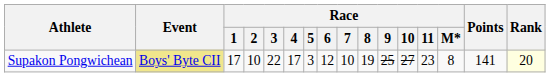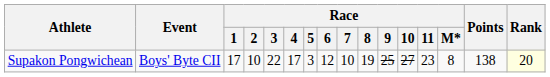Supakon Pongwichean | Event: khaki background -> no background
Supakon Pongwichean | Points: 141 -> 138
